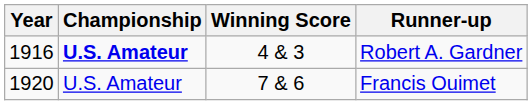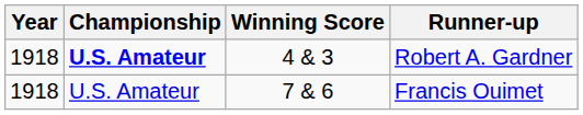Robert A. Gardner | Year: 1916 -> 1918
Francis Ouimet | Year: 1920 -> 1918
